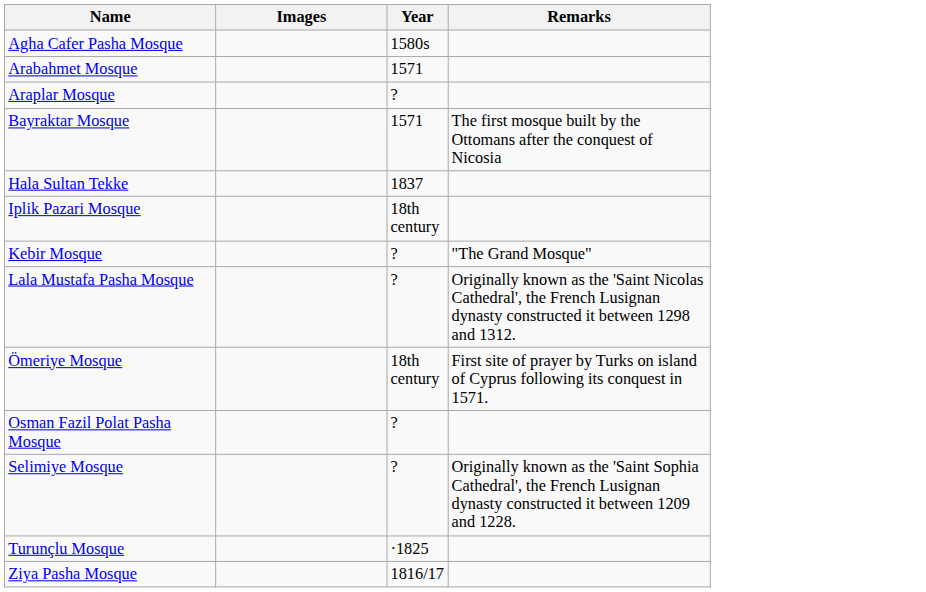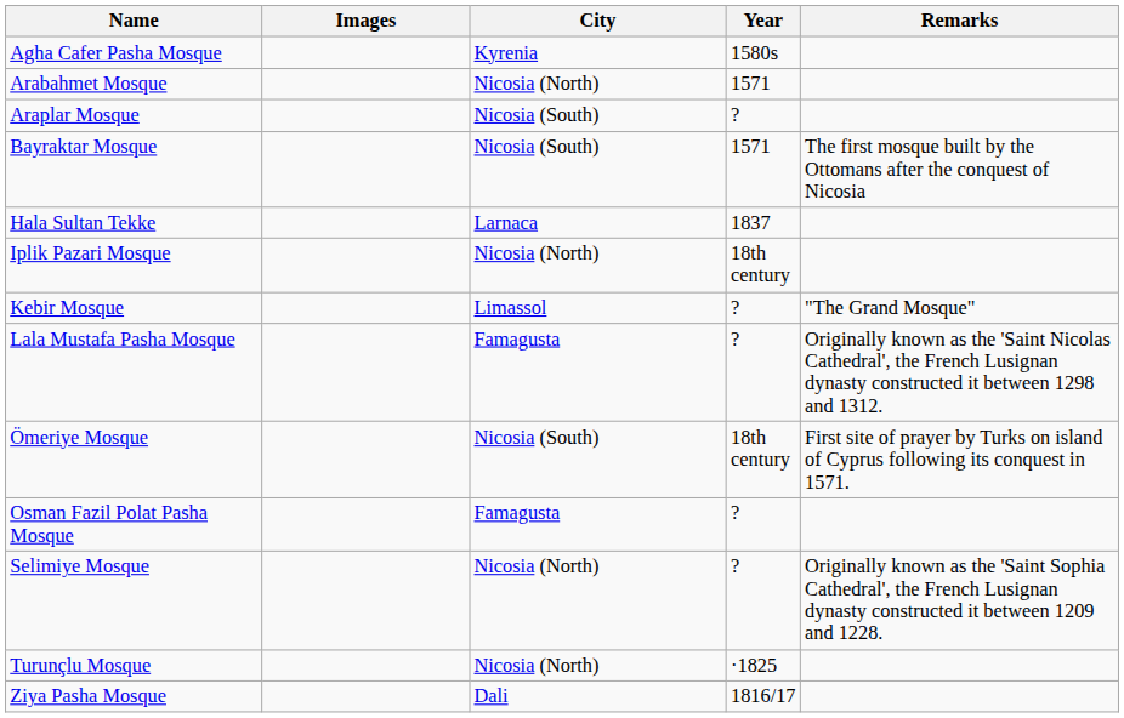+ column: City | Kyrenia | Nicosia (North) | Nicosia (South) | Nicosia (South) | Larnaca | Nicosia (North) | Limassol | Famagusta | Nicosia (South) | Famagusta | Nicosia (North) | Nicosia (North) | Dali
